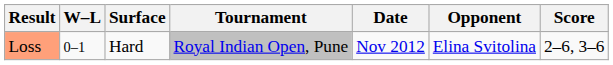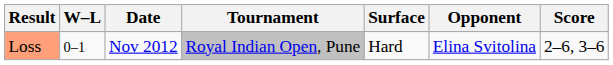columns swapped: Date <-> Surface
